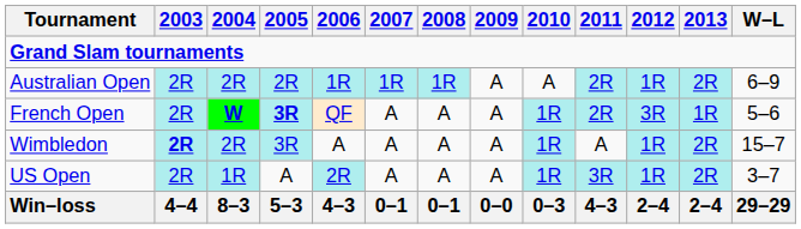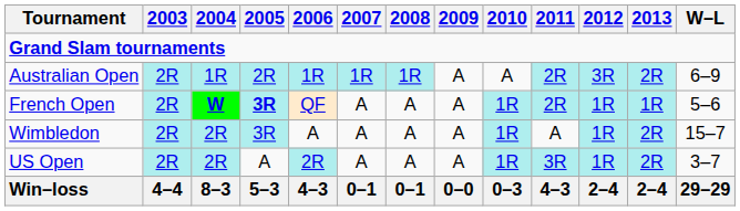Australian Open | 2004: 2R -> 1R
Australian Open | 2012: 1R -> 3R
French Open | 2012: 3R -> 1R
Wimbledon | 2003: bold -> normal
US Open | 2004: 1R -> 2R
